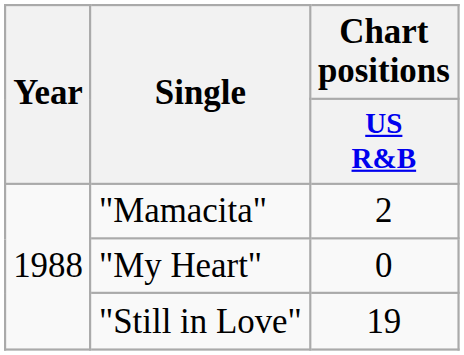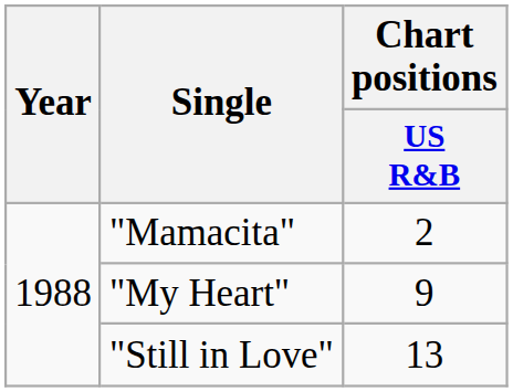"My Heart" | Chart positions / US R&B: 0 -> 9
"Still in Love" | Chart positions / US R&B: 19 -> 13
